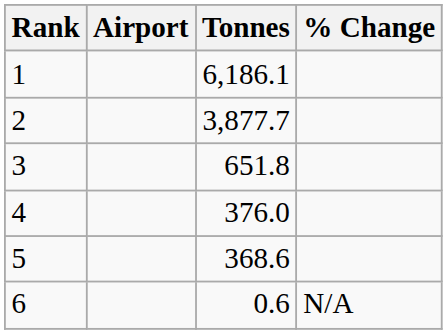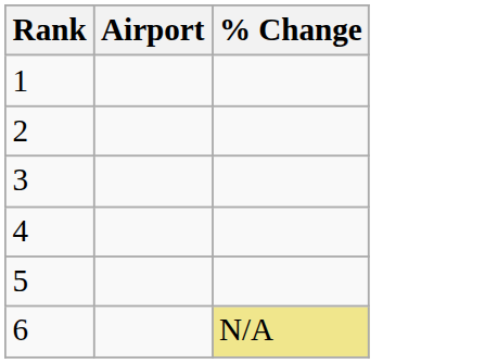- column: Tonnes | 6,186.1 | 3,877.7 | 651.8 | 376.0 | 368.6 | 0.6
6 | % Change: no background -> khaki background
